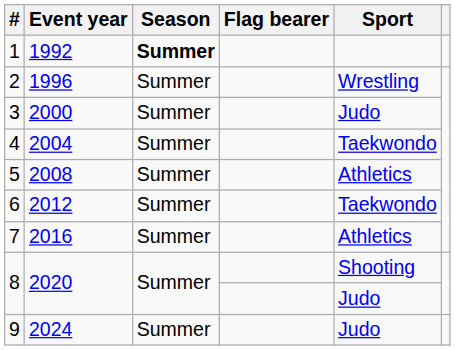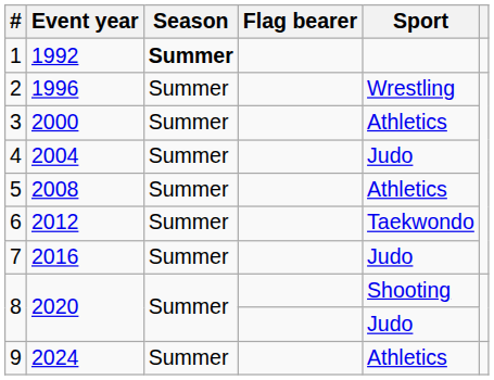3 | Sport: Judo -> Athletics
4 | Sport: Taekwondo -> Judo
7 | Sport: Athletics -> Judo
9 | Sport: Judo -> Athletics
